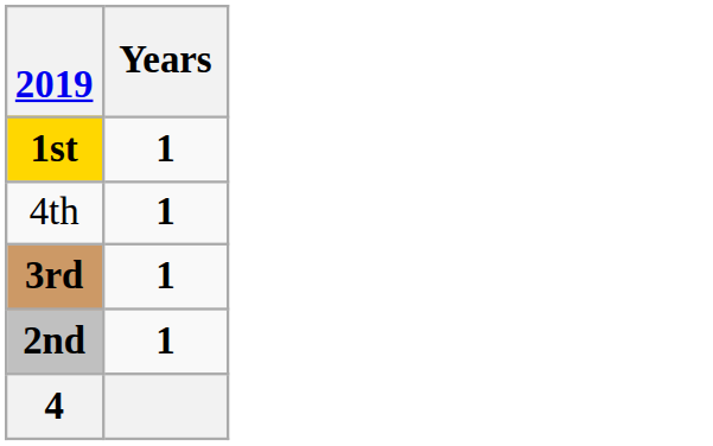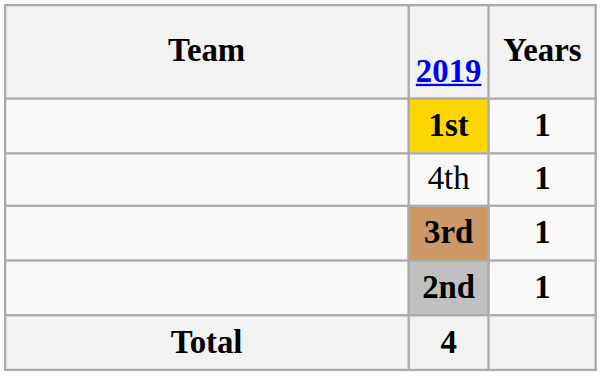+ column: Team | Total
